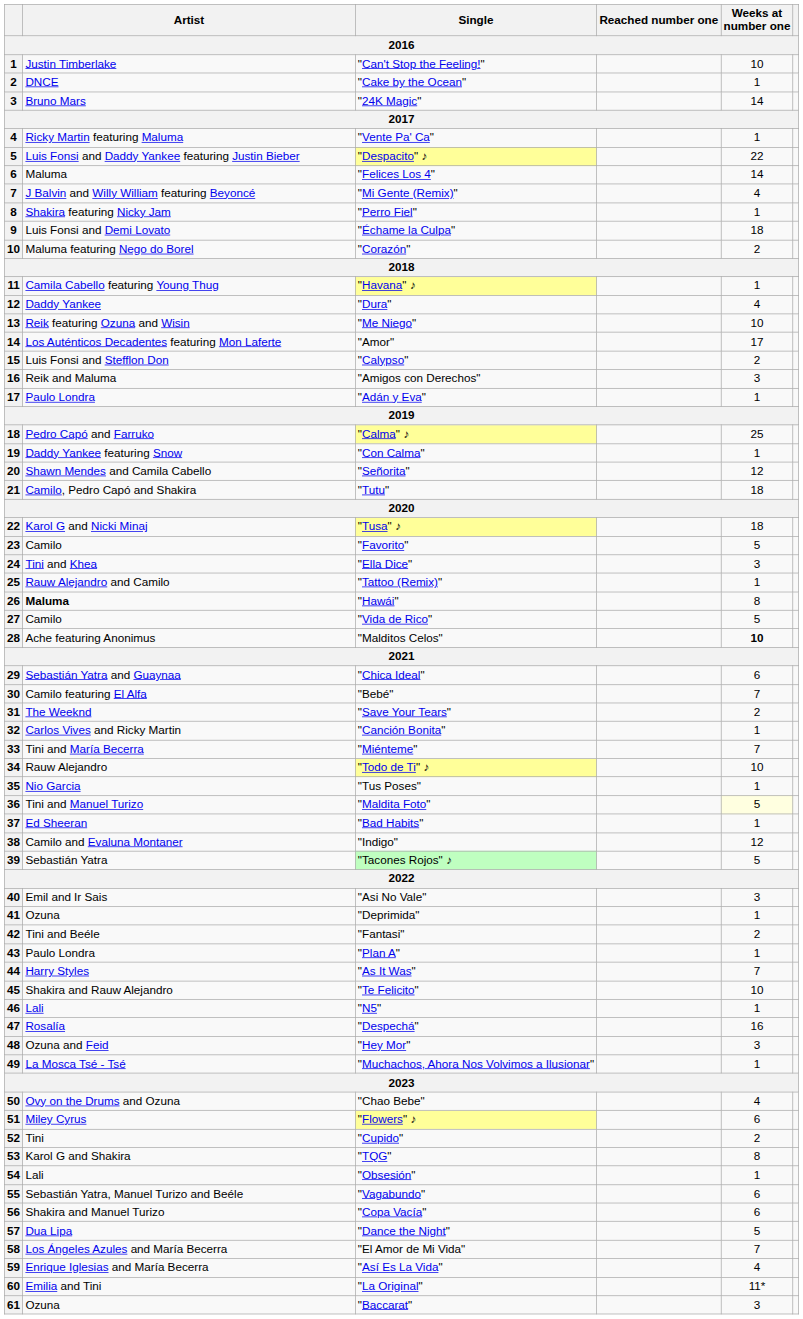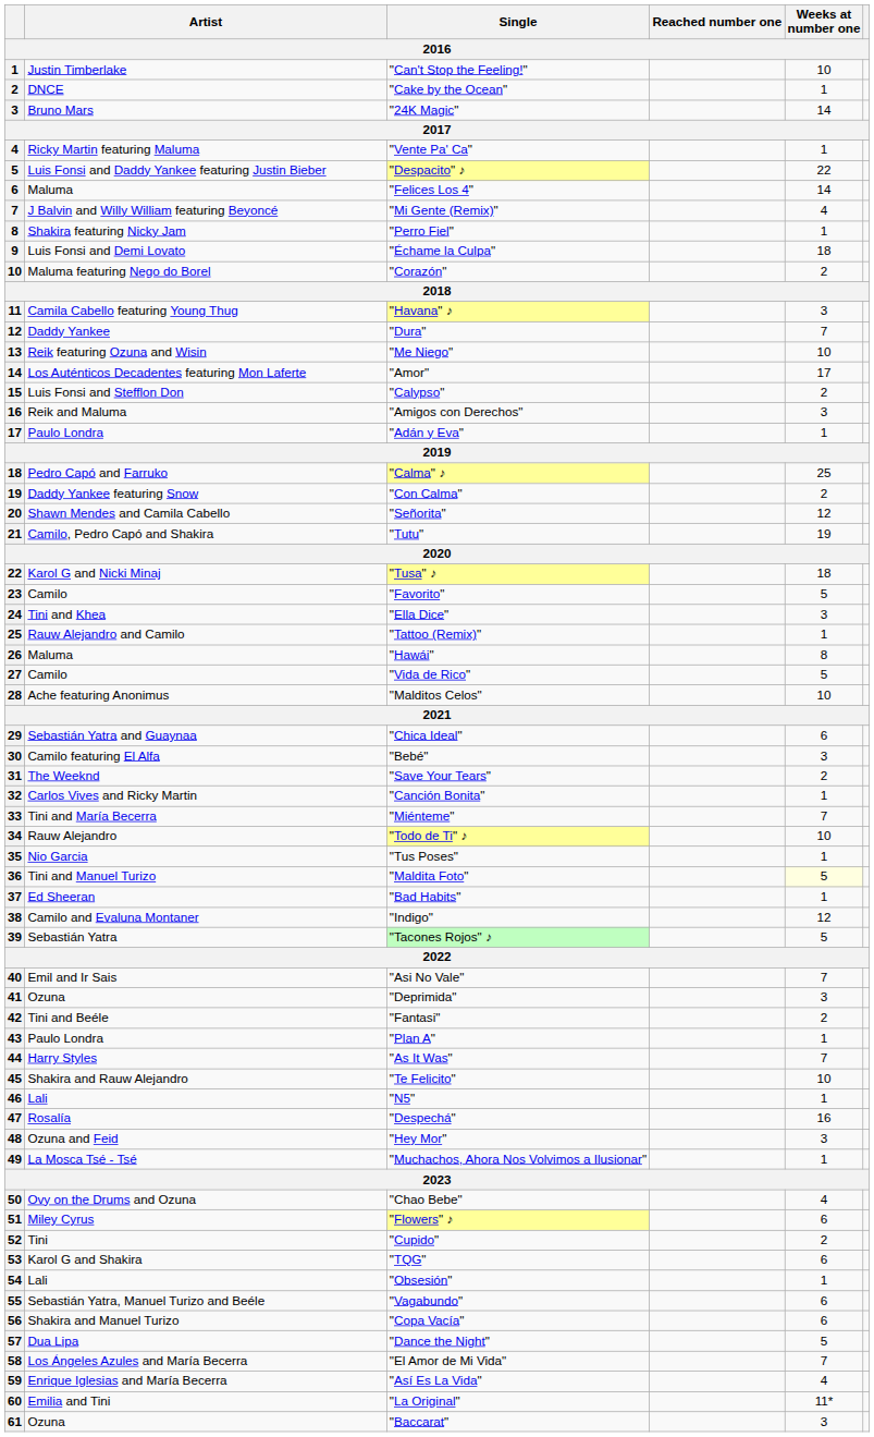"Havana" ♪ | Weeks at number one: 1 -> 3
"Dura" | Weeks at number one: 4 -> 7
"Con Calma" | Weeks at number one: 1 -> 2
"Tutu" | Weeks at number one: 18 -> 19
"Hawái" | Artist: bold -> normal
"Malditos Celos" | Weeks at number one: bold -> normal
"Bebé" | Weeks at number one: 7 -> 3
"Asi No Vale" | Weeks at number one: 3 -> 7
"Deprimida" | Weeks at number one: 1 -> 3
"TQG" | Weeks at number one: 8 -> 6
